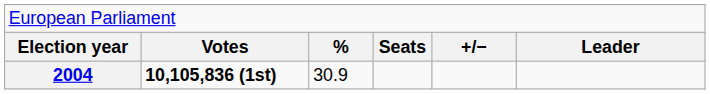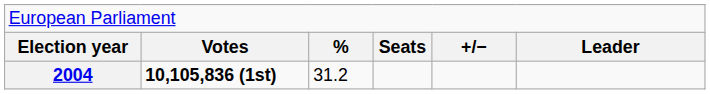2004 | column 3: 30.9 -> 31.2
